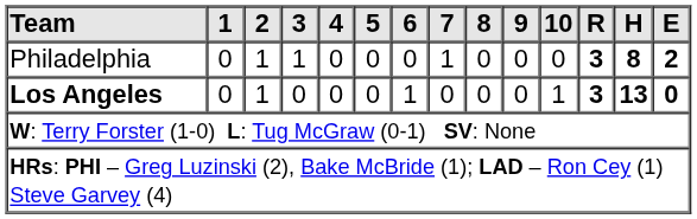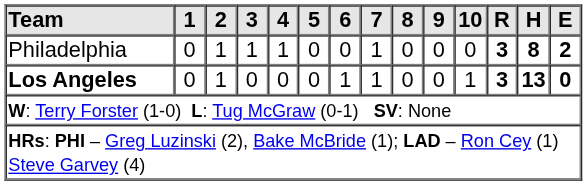Philadelphia | 4: 0 -> 1
Los Angeles | 7: 0 -> 1
